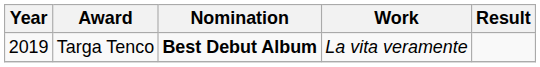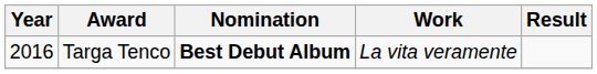Targa Tenco | Year: 2019 -> 2016
